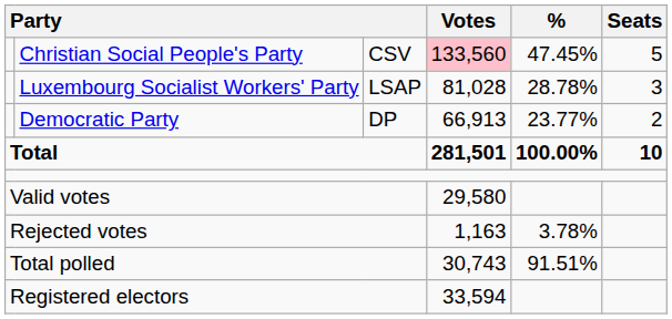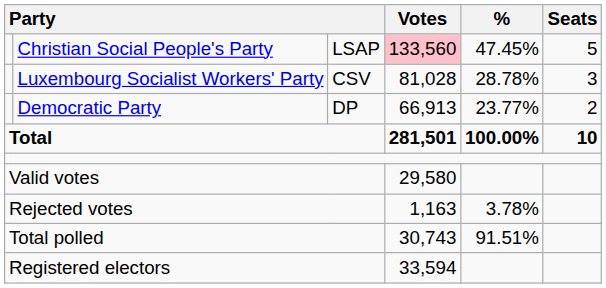Christian Social People's Party | column 3: CSV -> LSAP
Luxembourg Socialist Workers' Party | column 3: LSAP -> CSV
